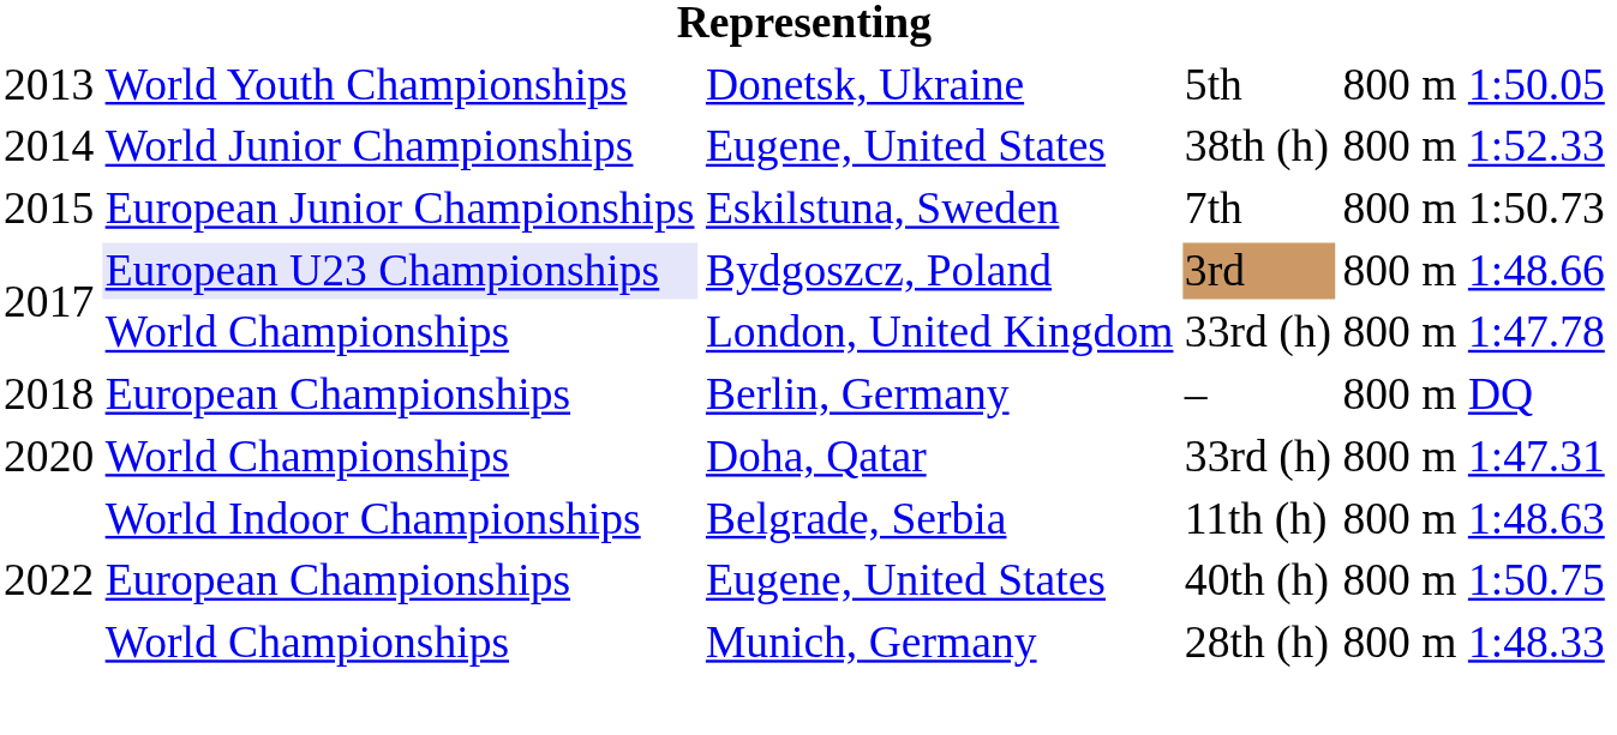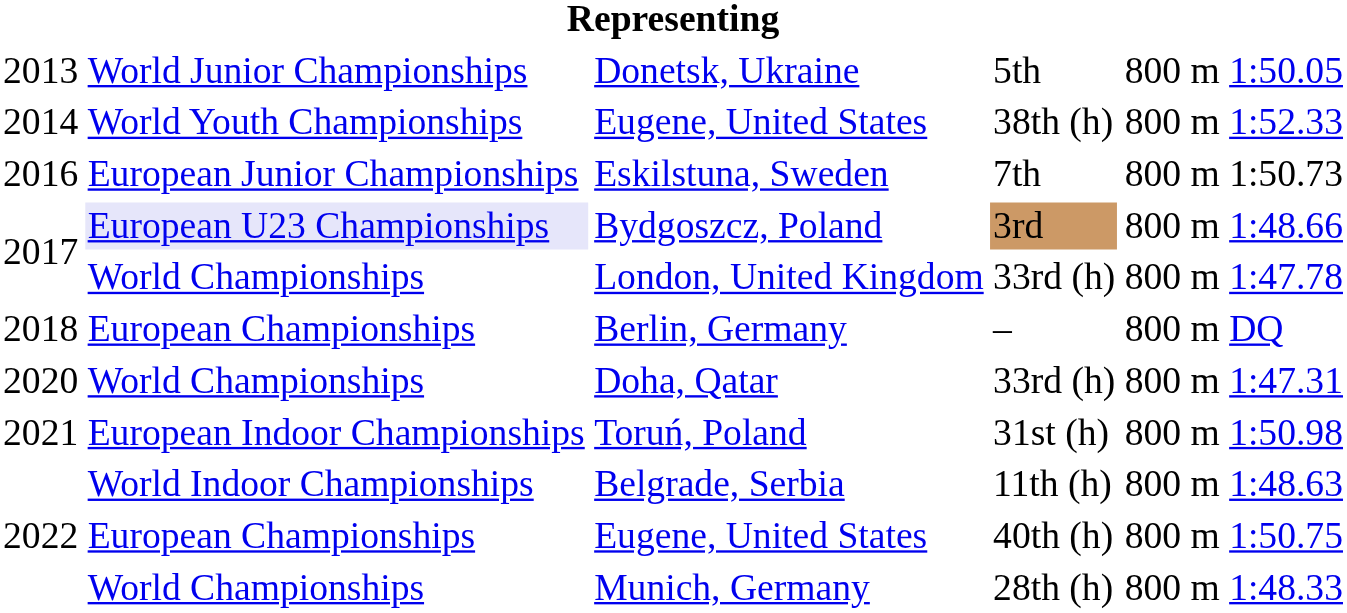Donetsk, Ukraine | column 2: World Youth Championships -> World Junior Championships
Eugene, United States / 38th (h) | column 2: World Junior Championships -> World Youth Championships
Eskilstuna, Sweden | column 1: 2015 -> 2016
+ row: 2021 | European Indoor Championships | Toruń, Poland | 31st (h) | 800 m | 1:50.98
